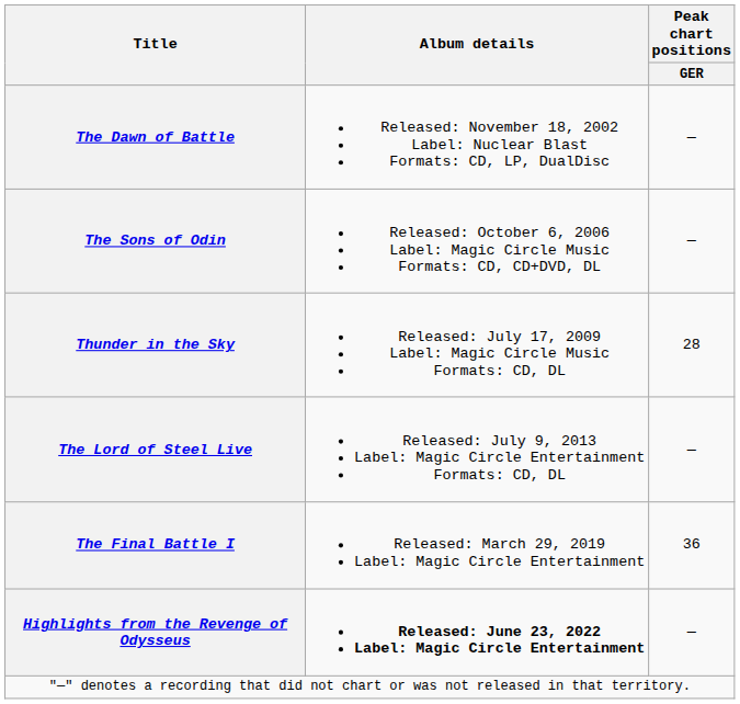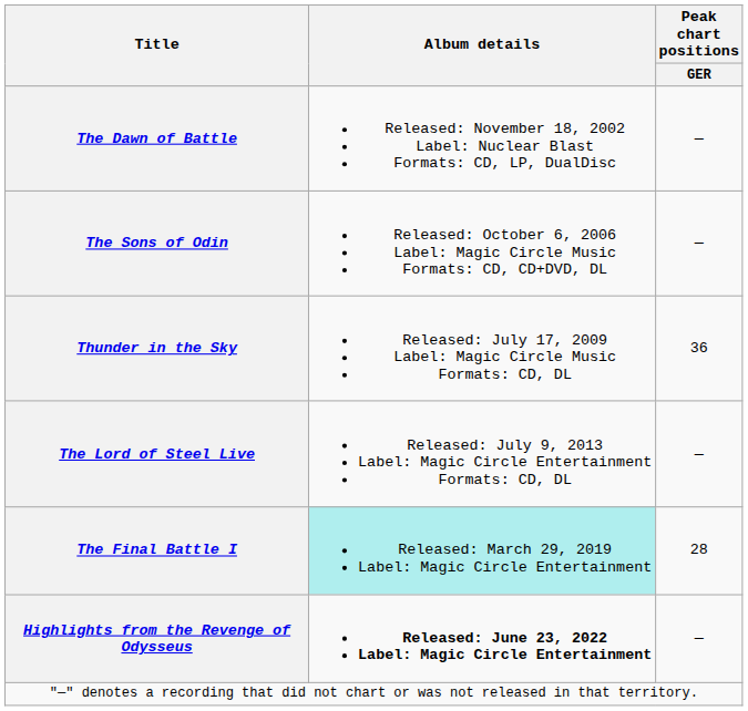Thunder in the Sky | Peak chart positions / GER: 28 -> 36
The Final Battle I | Album details: no background -> paleturquoise background
The Final Battle I | Peak chart positions / GER: 36 -> 28
